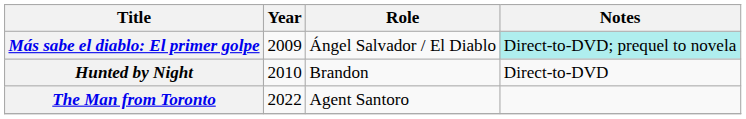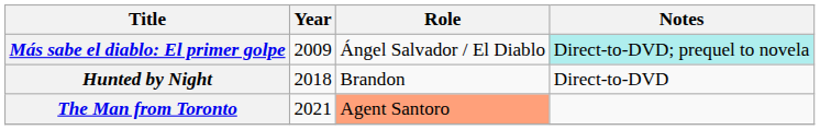Hunted by Night | Year: 2010 -> 2018
The Man from Toronto | Year: 2022 -> 2021
The Man from Toronto | Role: no background -> lightsalmon background
